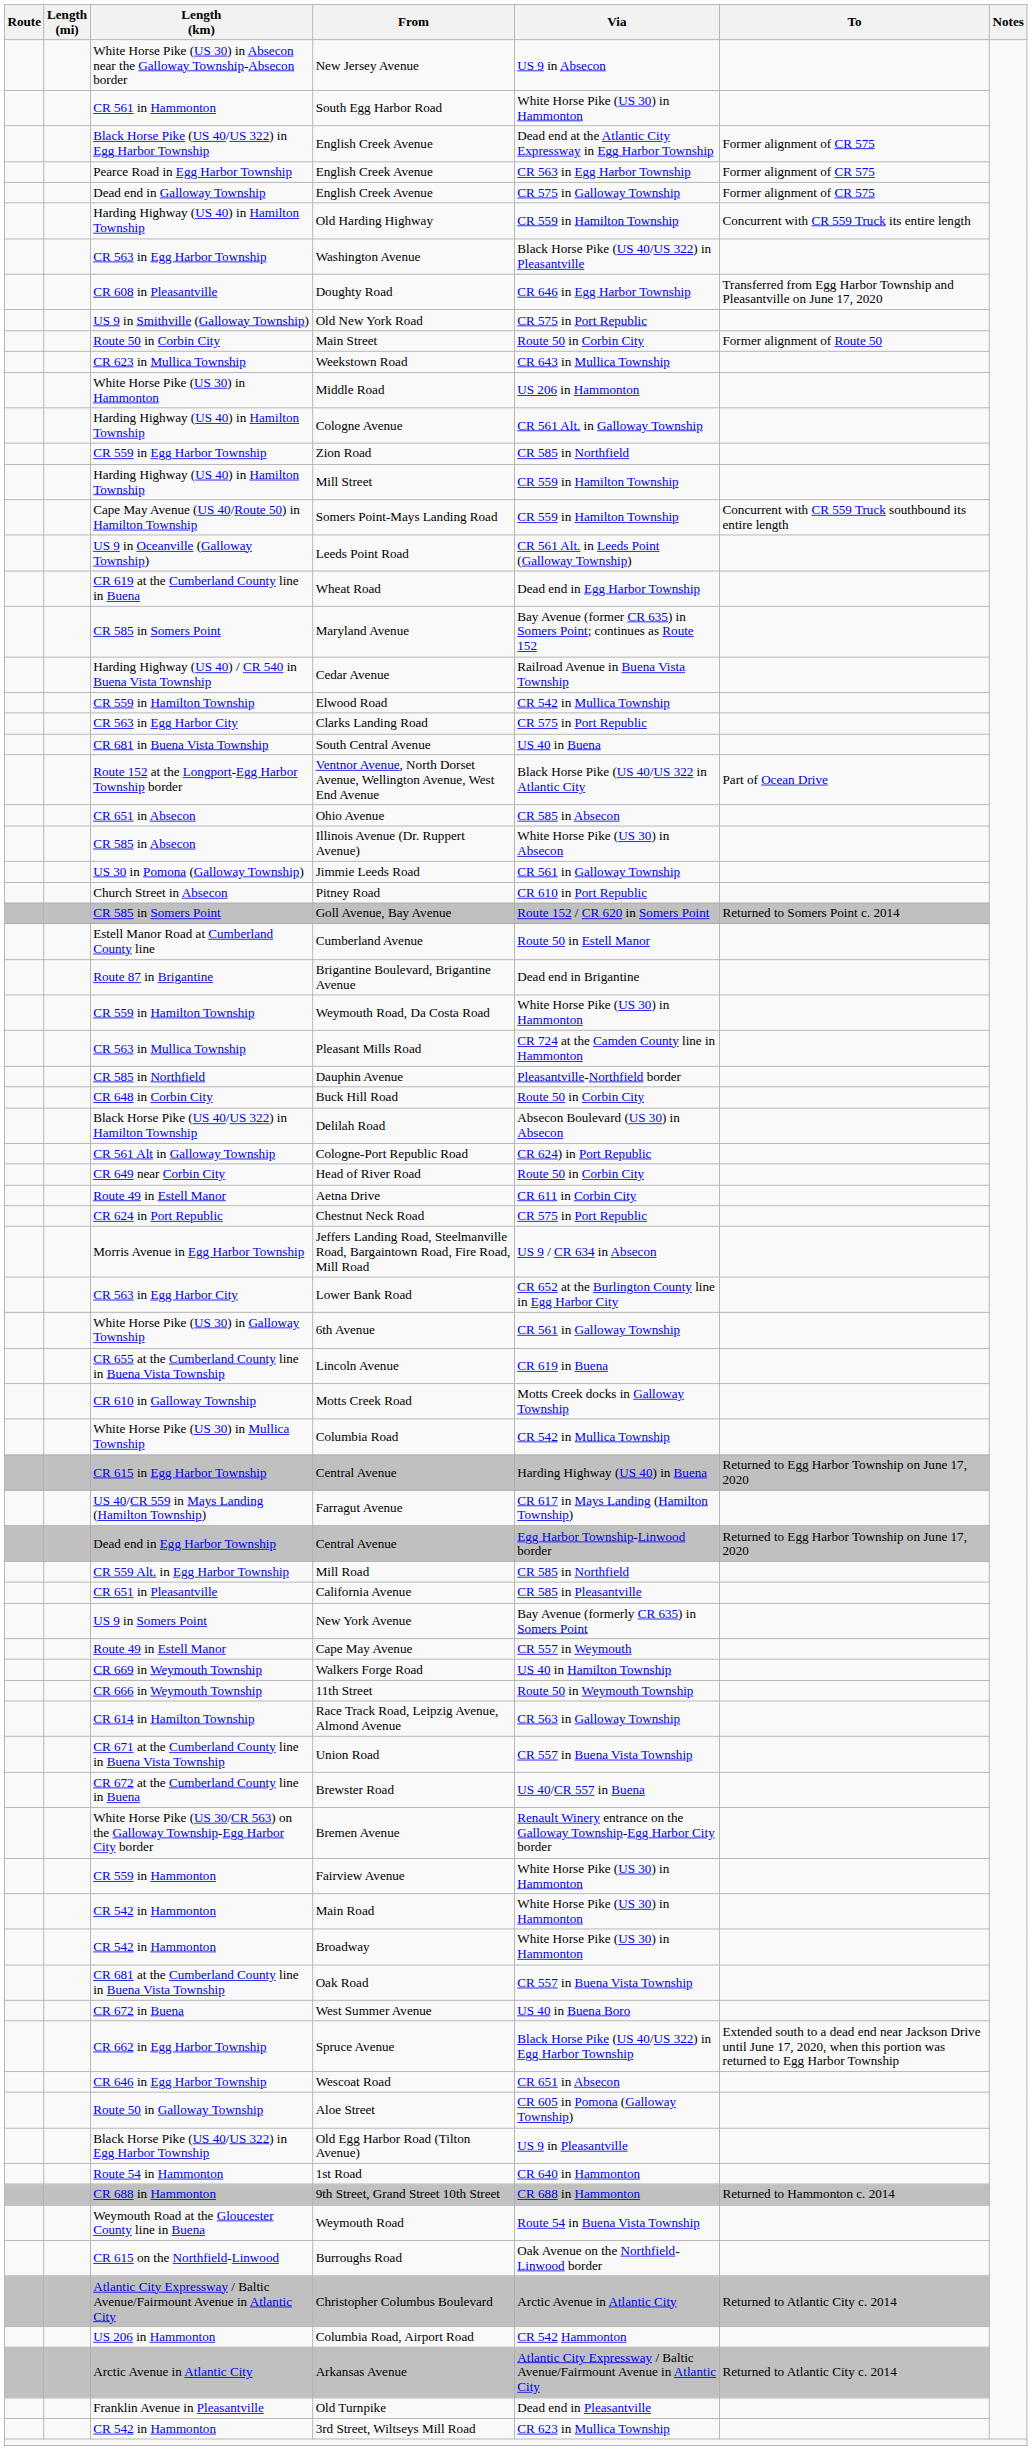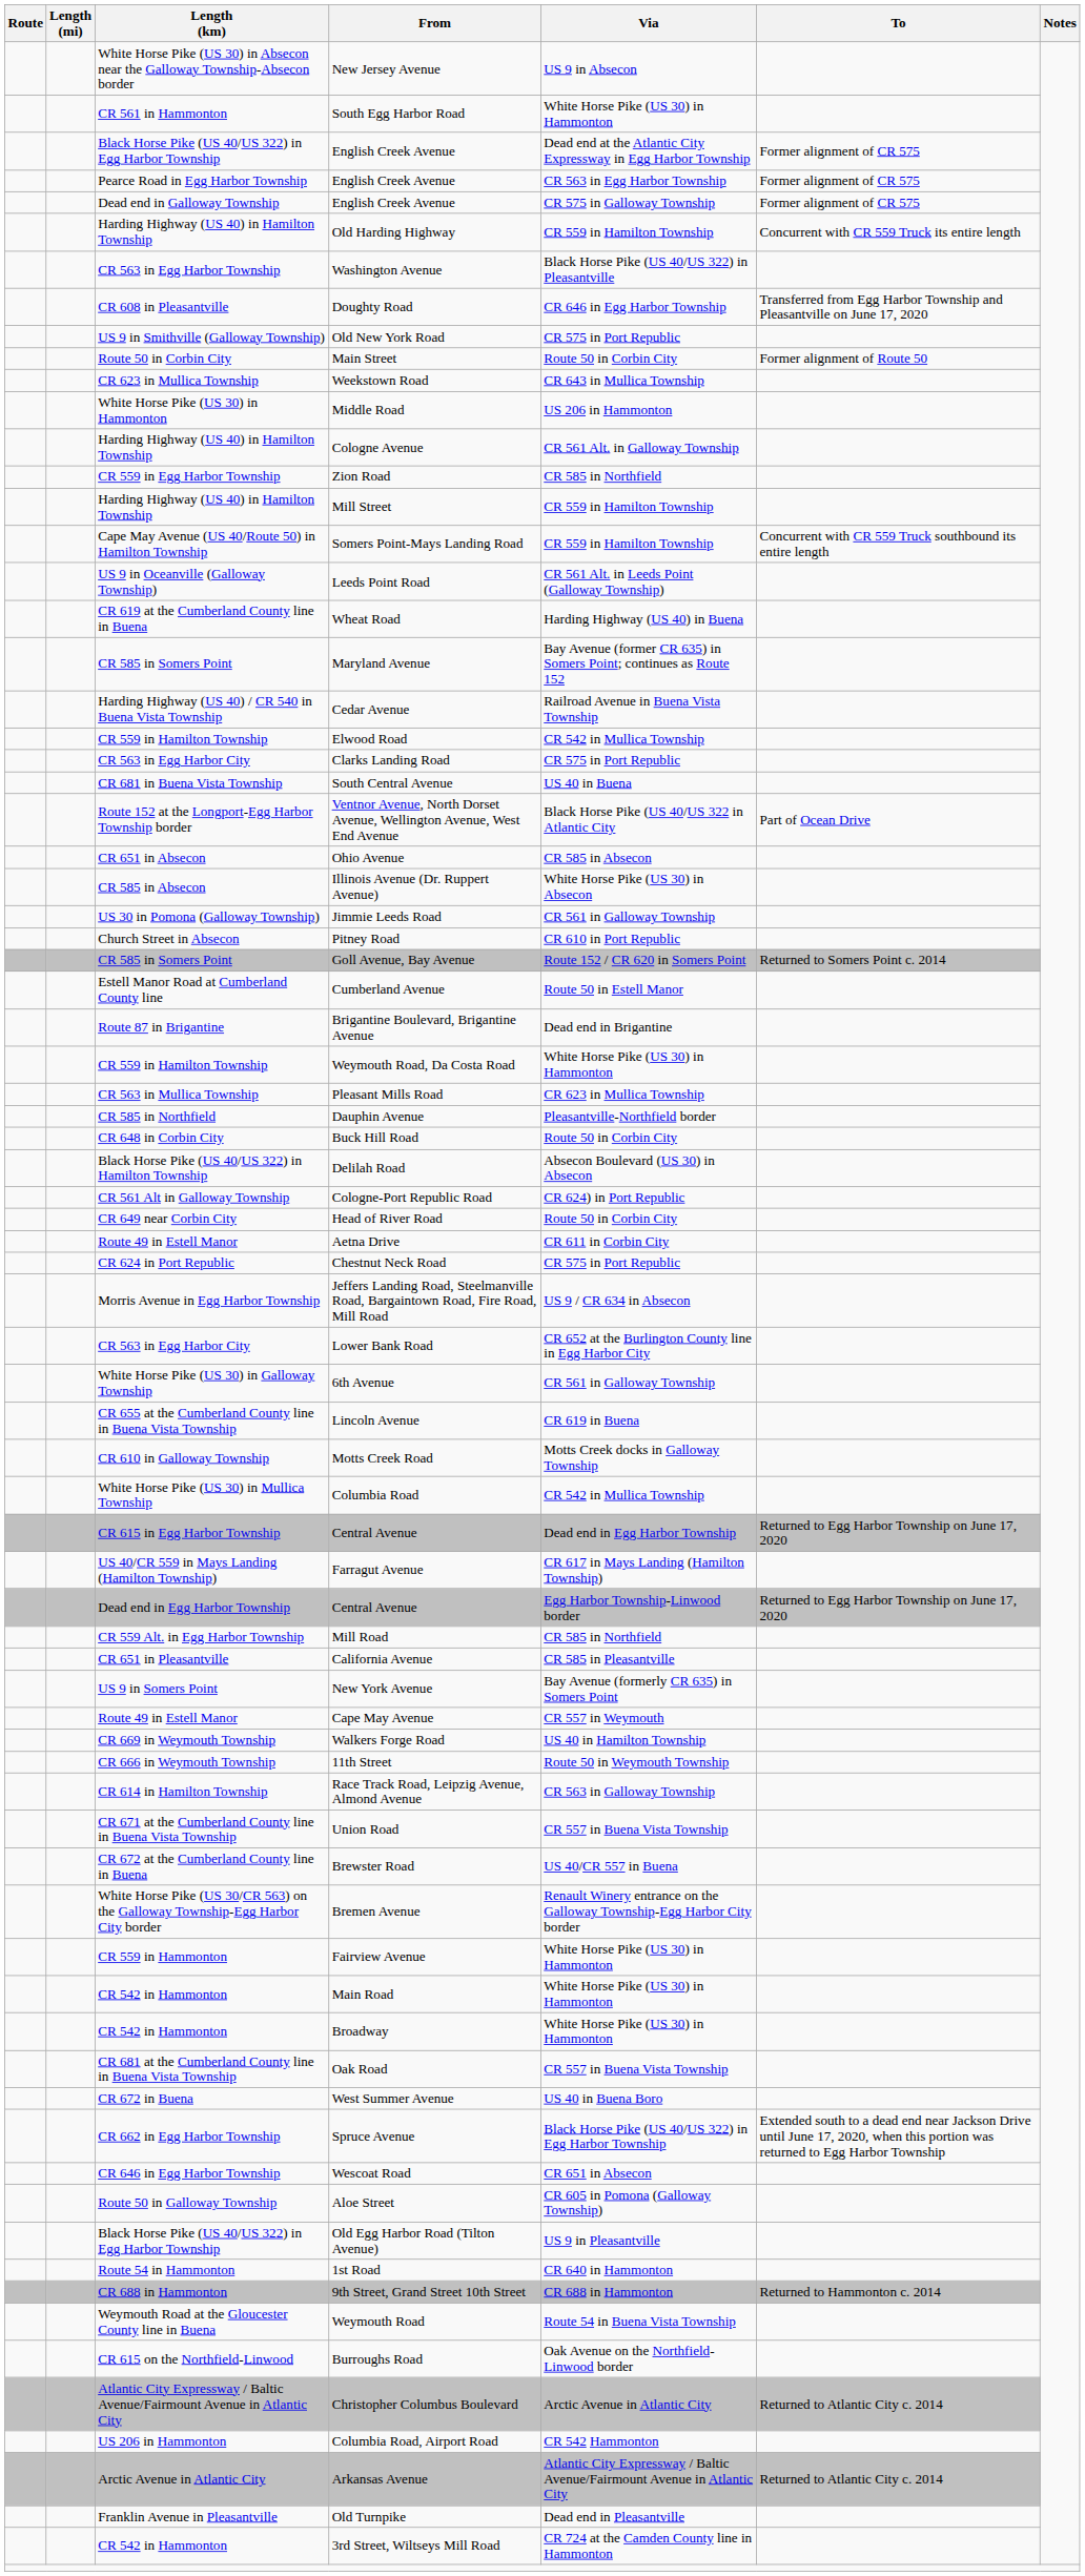Wheat Road | Via: Dead end in Egg Harbor Township -> Harding Highway (US 40) in Buena
Pleasant Mills Road | Via: CR 724 at the Camden County line in Hammonton -> CR 623 in Mullica Township
CR 615 in Egg Harbor Township / Central Avenue | Via: Harding Highway (US 40) in Buena -> Dead end in Egg Harbor Township
3rd Street, Wiltseys Mill Road | Via: CR 623 in Mullica Township -> CR 724 at the Camden County line in Hammonton
